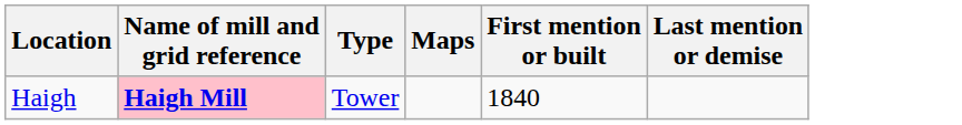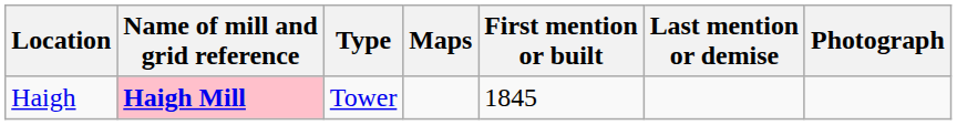+ column: Photograph
Haigh | First mention or built: 1840 -> 1845
